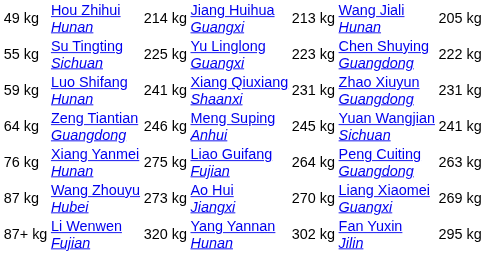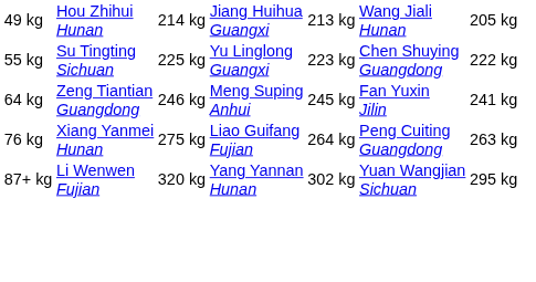- row: 59 kg | Luo Shifang Hunan | 241 kg | Xiang Qiuxiang Shaanxi | 231 kg | Zhao Xiuyun Guangdong | 231 kg
64 kg | column 6: Yuan Wangjian Sichuan -> Fan Yuxin Jilin
- row: 87 kg | Wang Zhouyu Hubei | 273 kg | Ao Hui Jiangxi | 270 kg | Liang Xiaomei Guangxi | 269 kg
87+ kg | column 6: Fan Yuxin Jilin -> Yuan Wangjian Sichuan
